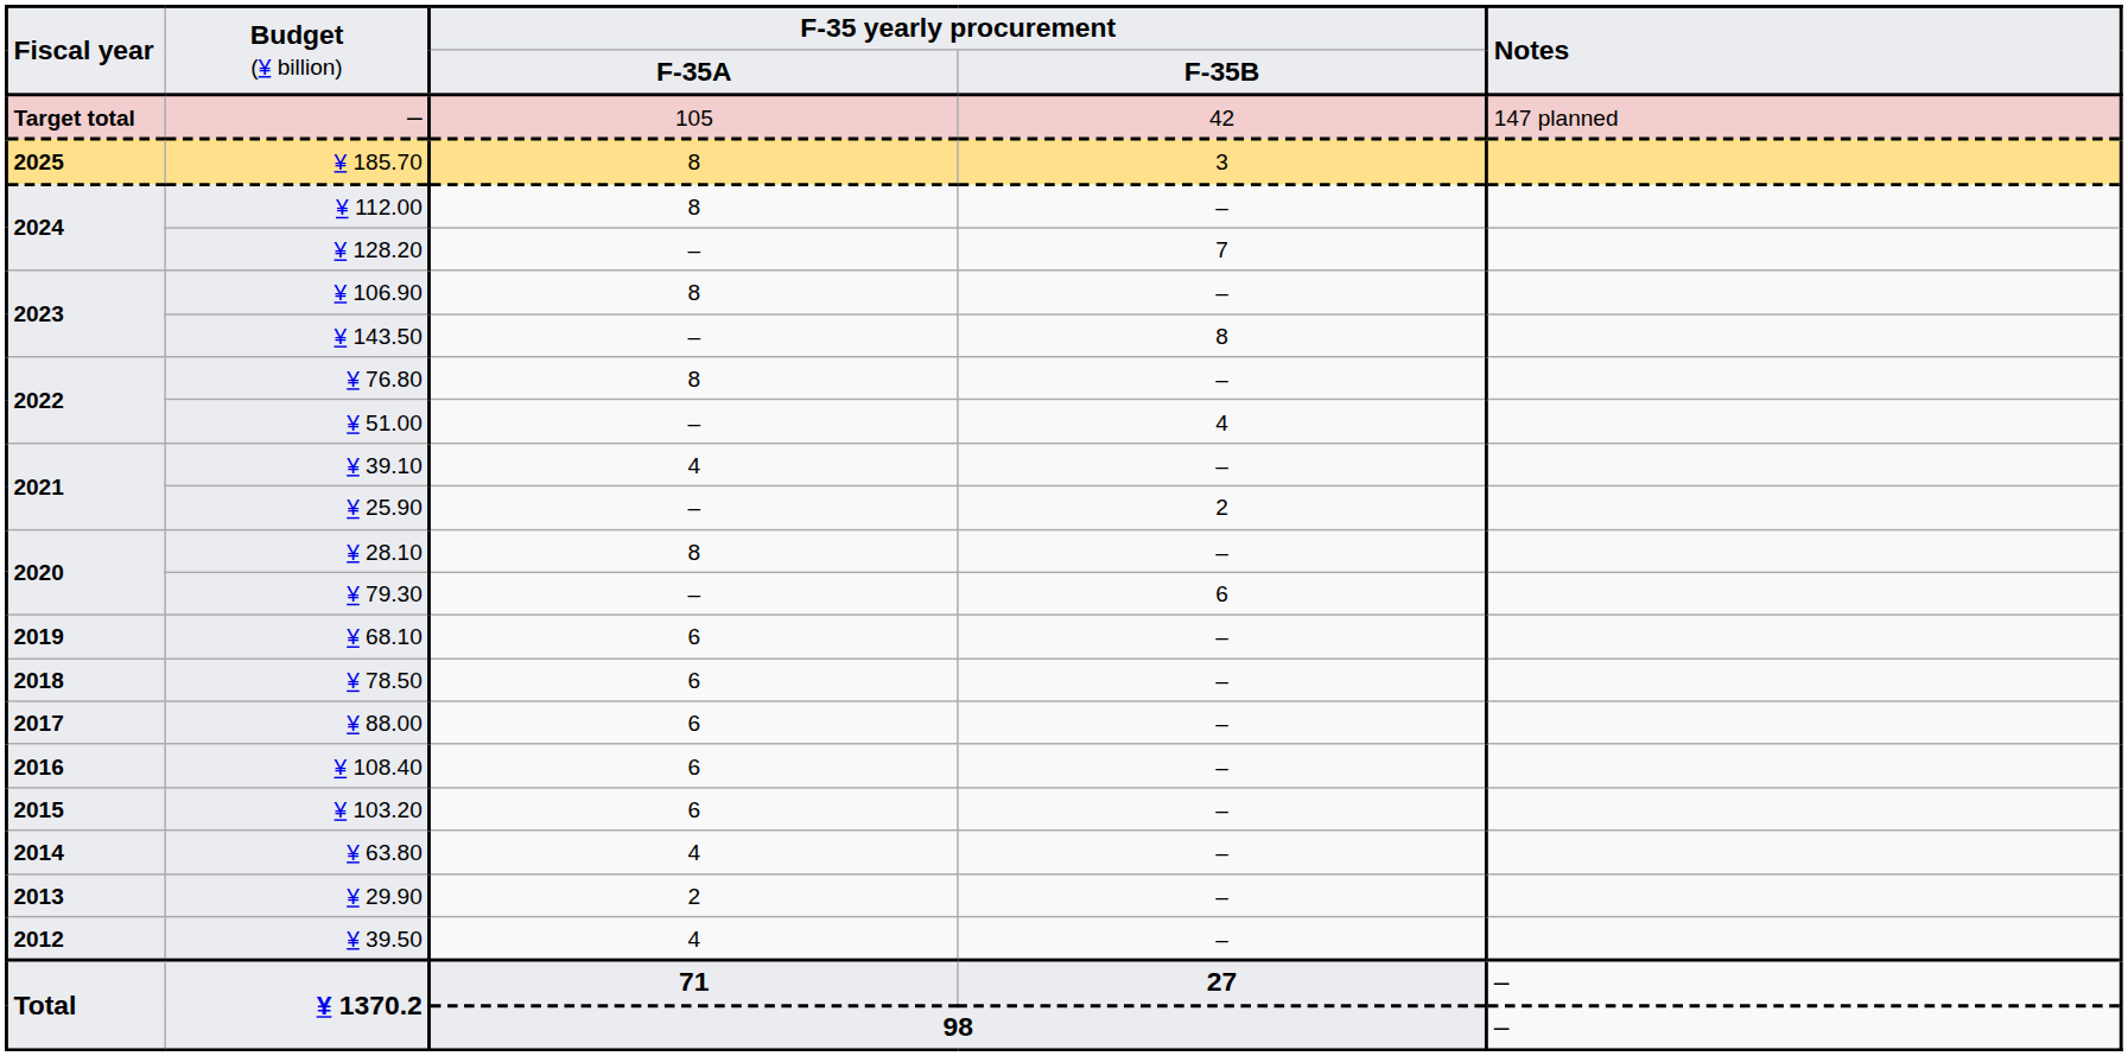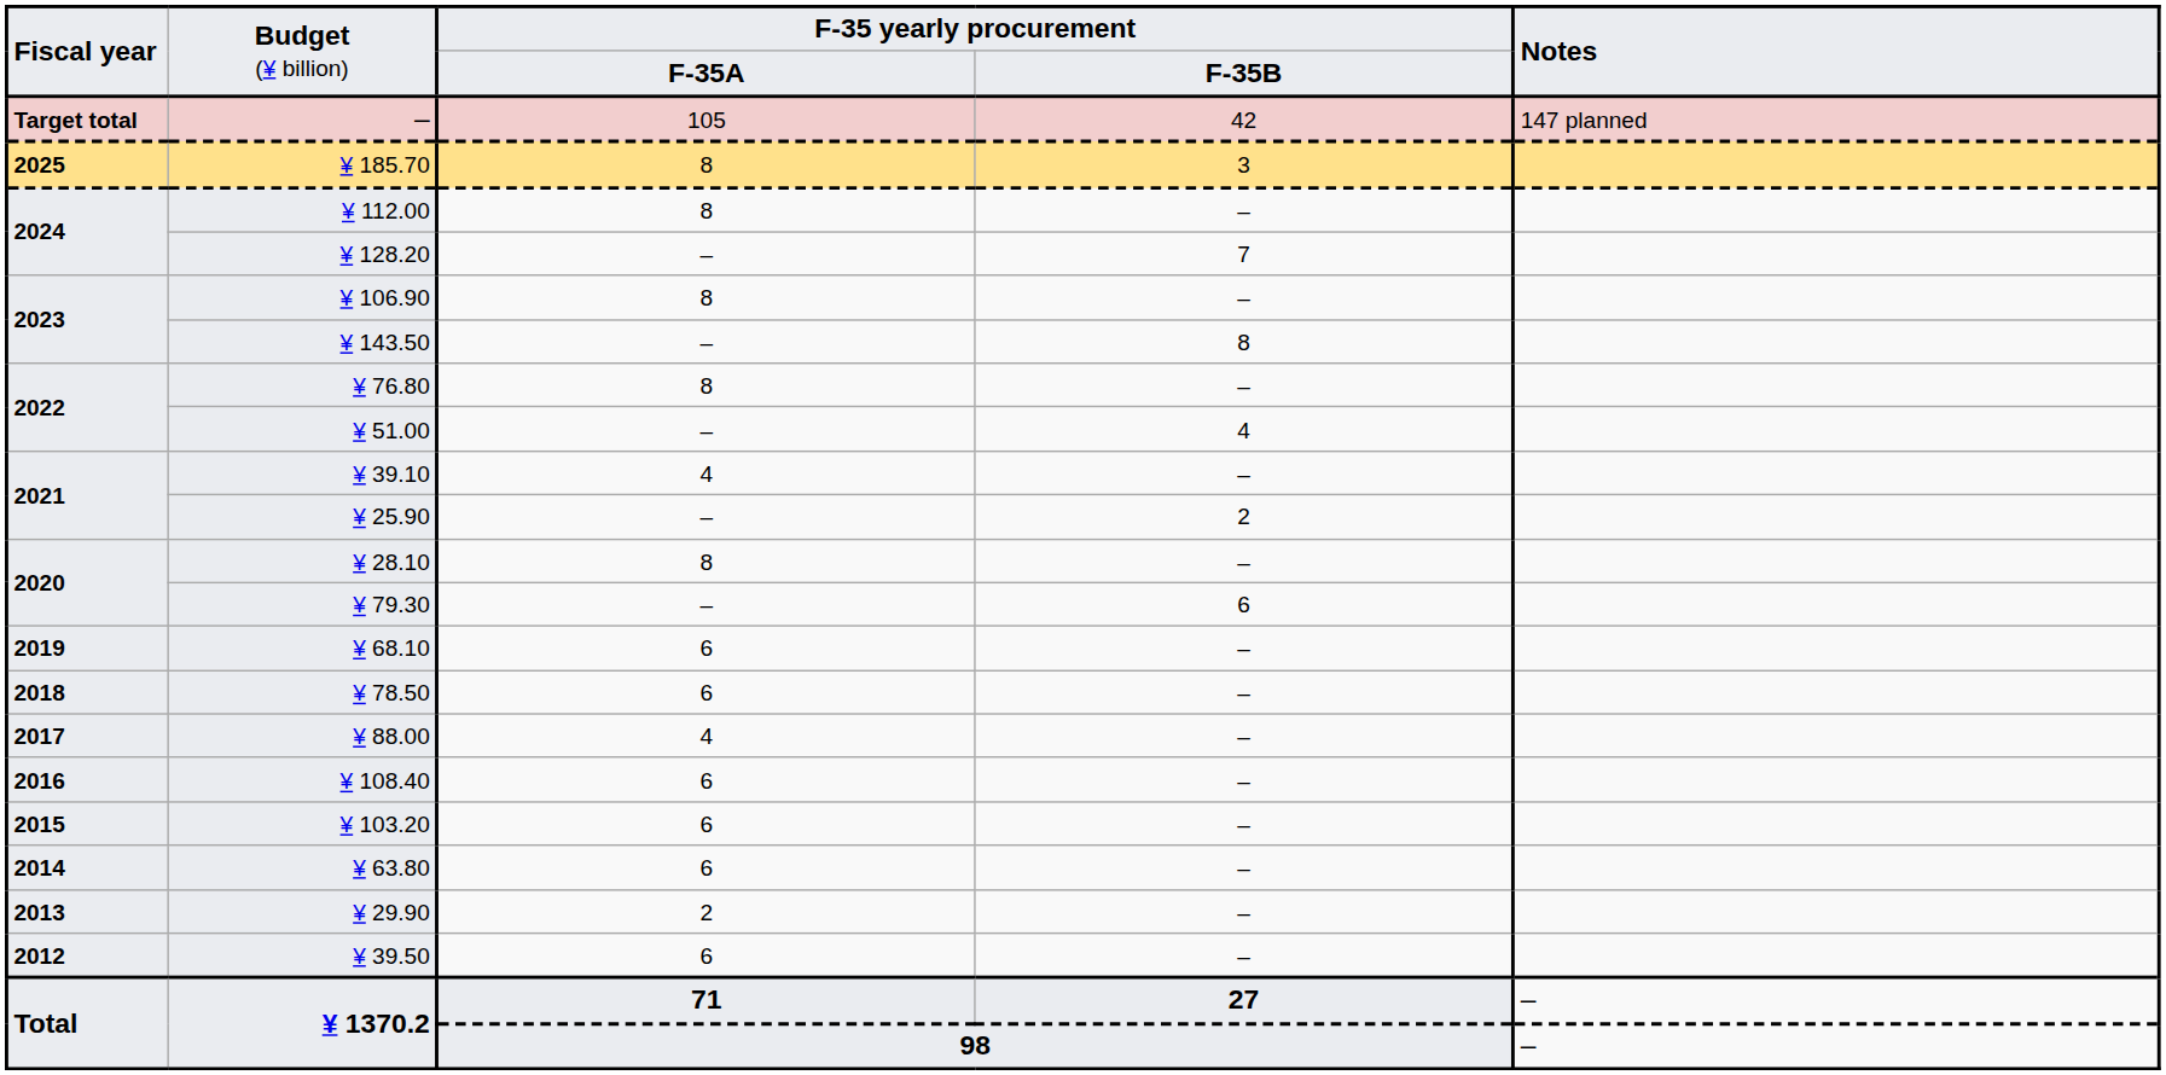¥ 88.00 | column 3: 6 -> 4
¥ 63.80 | column 3: 4 -> 6
¥ 39.50 | column 3: 4 -> 6
